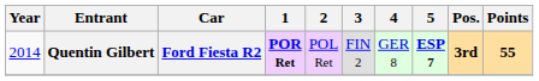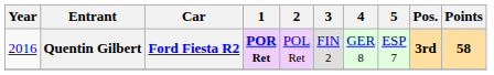Quentin Gilbert | Year: 2014 -> 2016
Quentin Gilbert | 5: bold -> normal
Quentin Gilbert | Points: 55 -> 58
